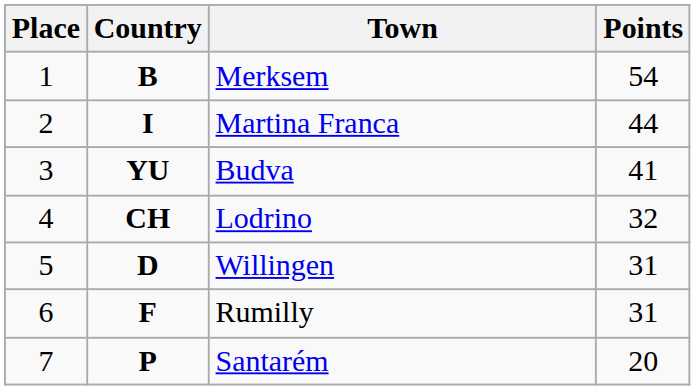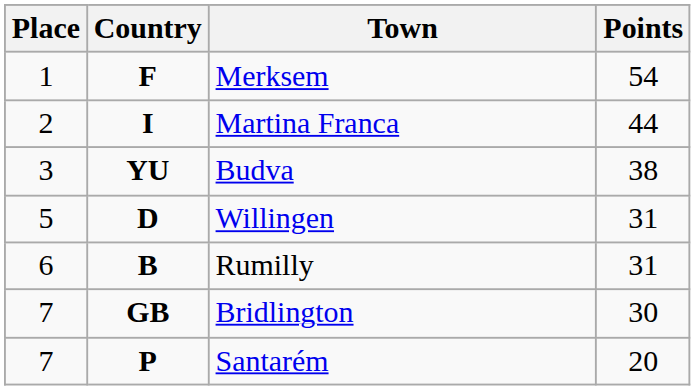Merksem | Country: B -> F
Budva | Points: 41 -> 38
- row: 4 | CH | Lodrino | 32
Rumilly | Country: F -> B
+ row: 7 | GB | Bridlington | 30
